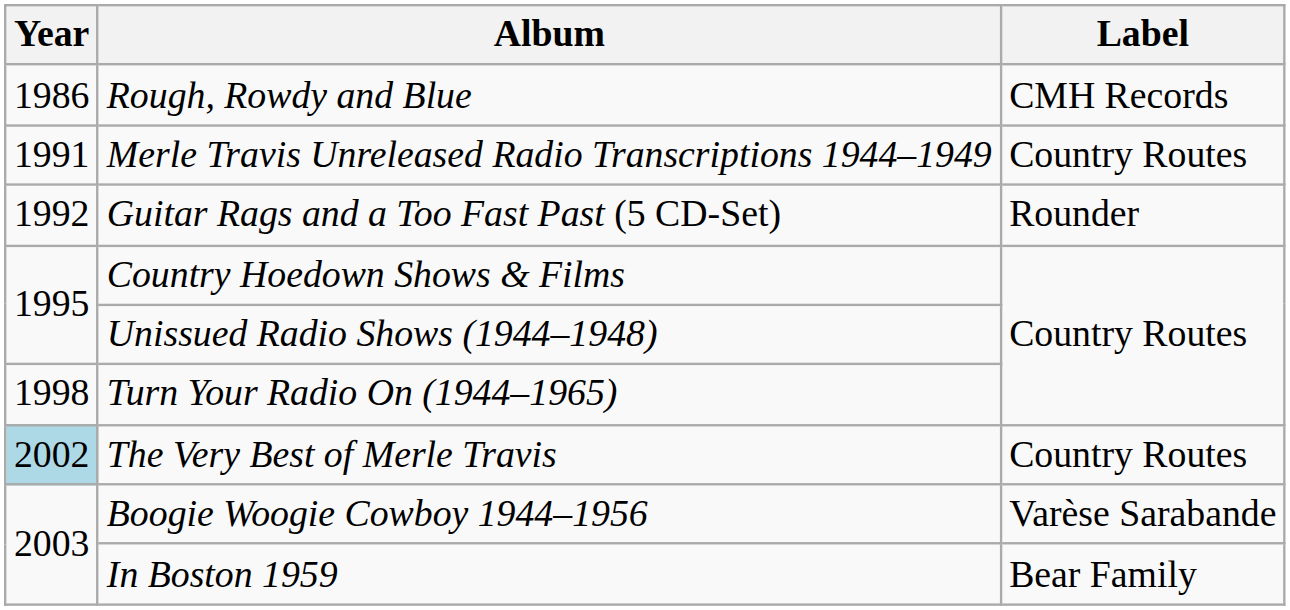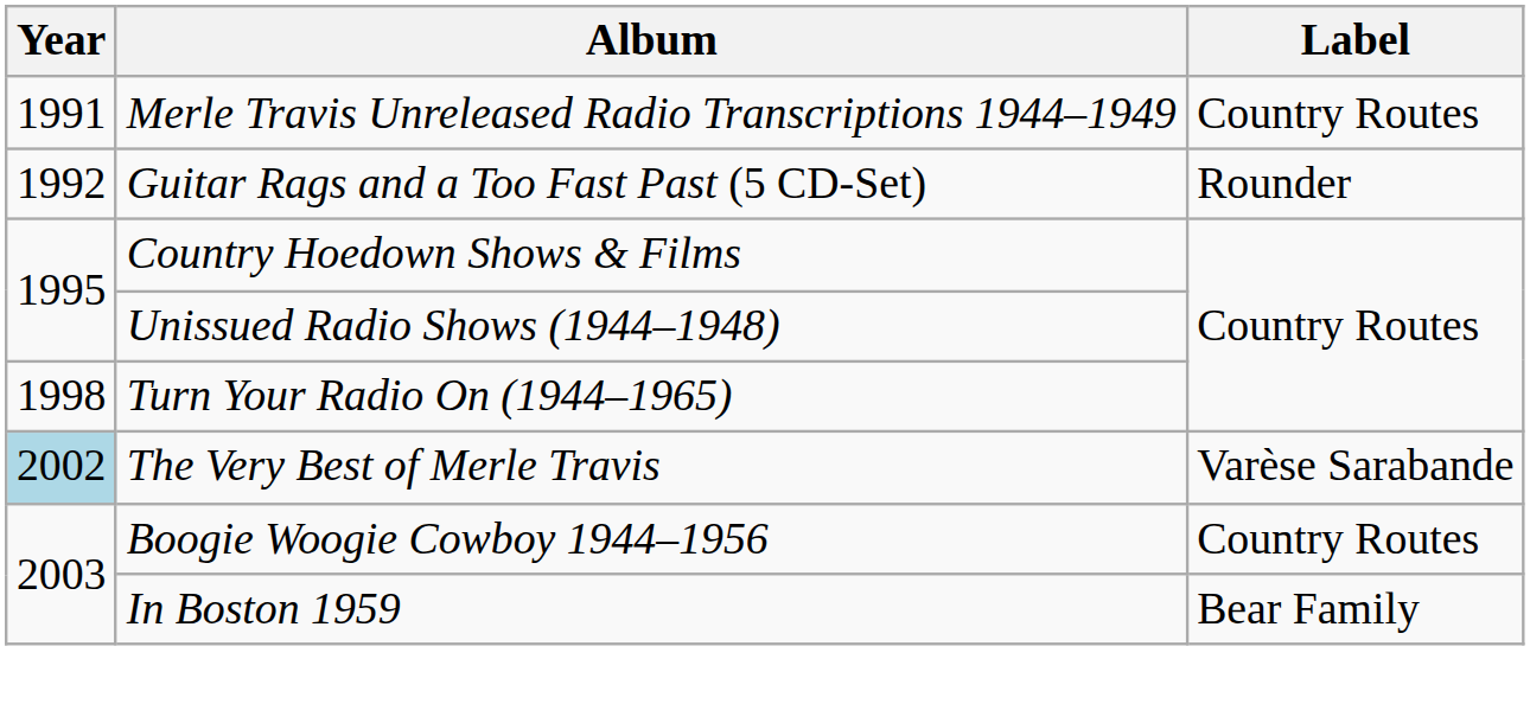- row: 1986 | Rough, Rowdy and Blue | CMH Records
The Very Best of Merle Travis | Label: Country Routes -> Varèse Sarabande
Boogie Woogie Cowboy 1944–1956 | Label: Varèse Sarabande -> Country Routes
